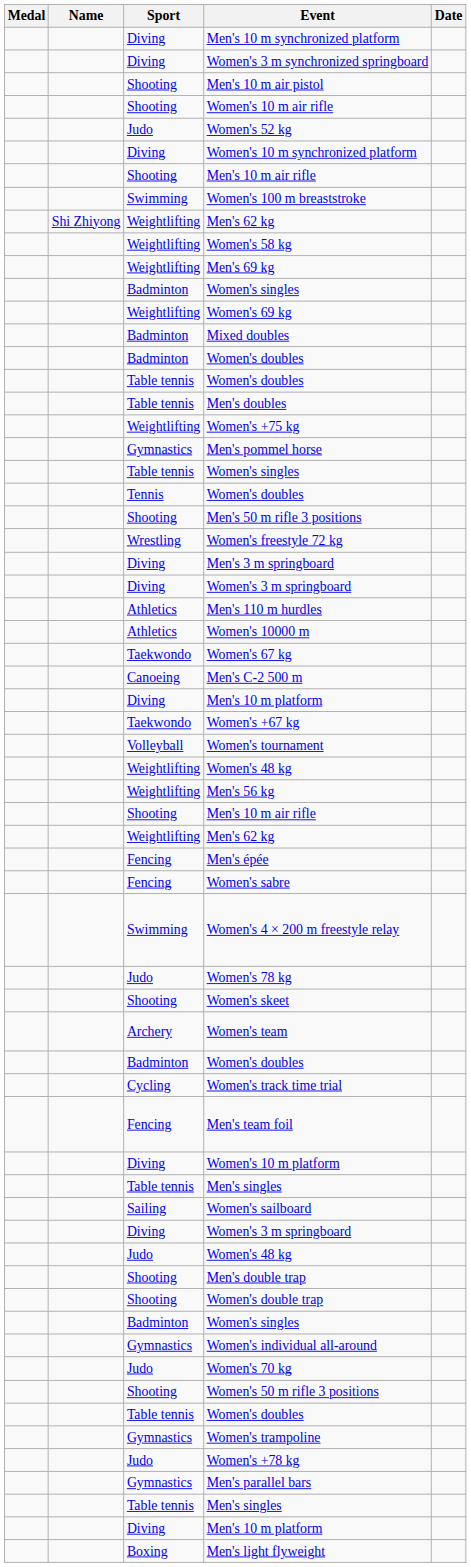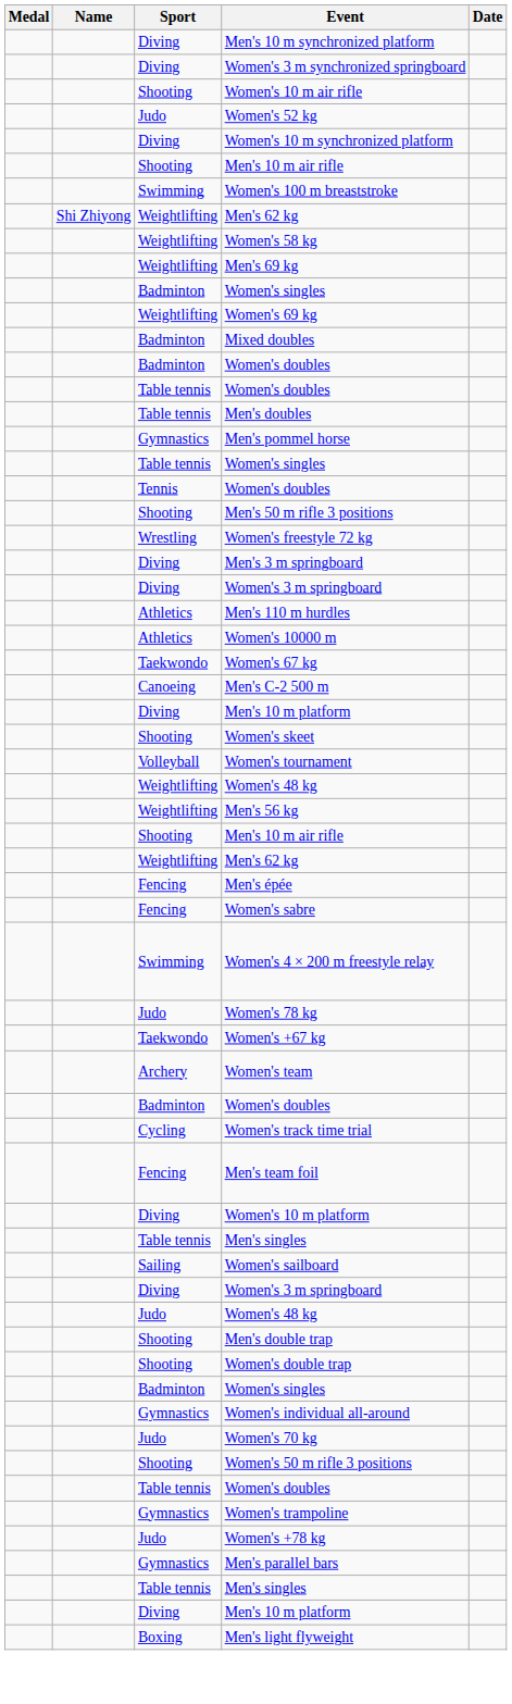- row: Shooting | Men's 10 m air pistol
- row: Weightlifting | Women's +75 kg
rows swapped: Women's +67 kg <-> Women's skeet
